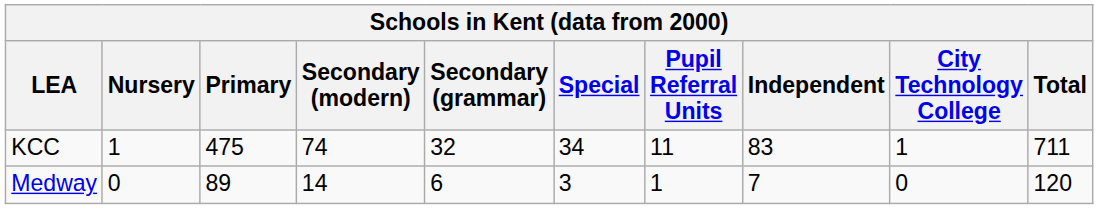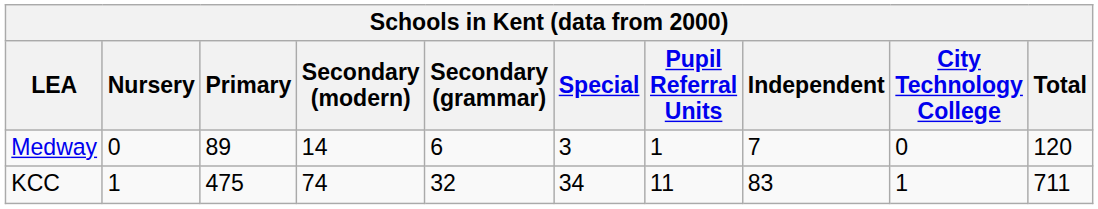rows swapped: KCC <-> Medway
